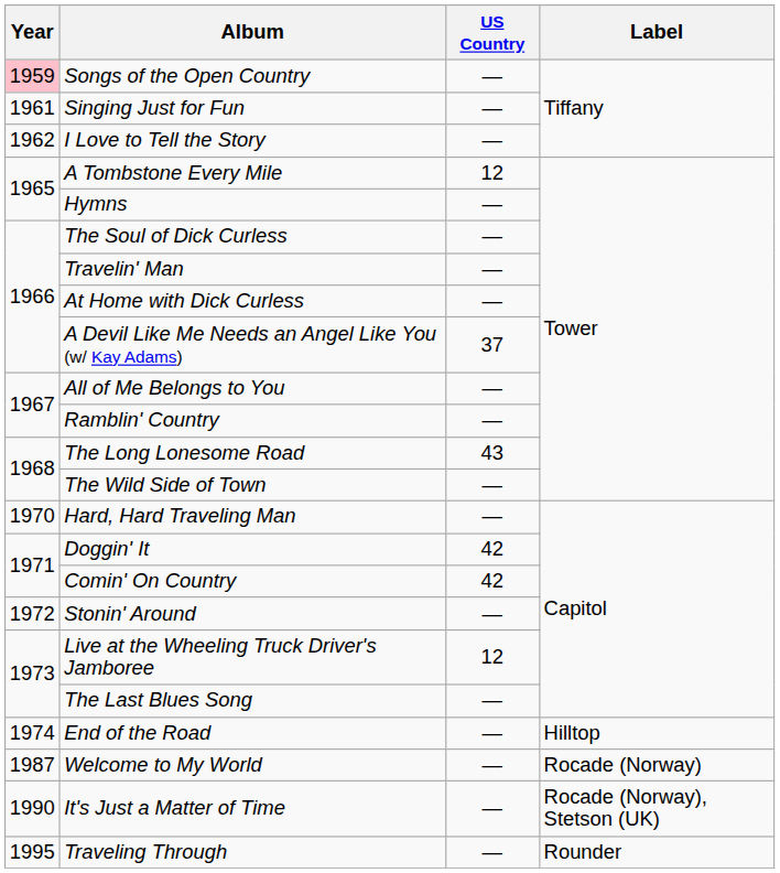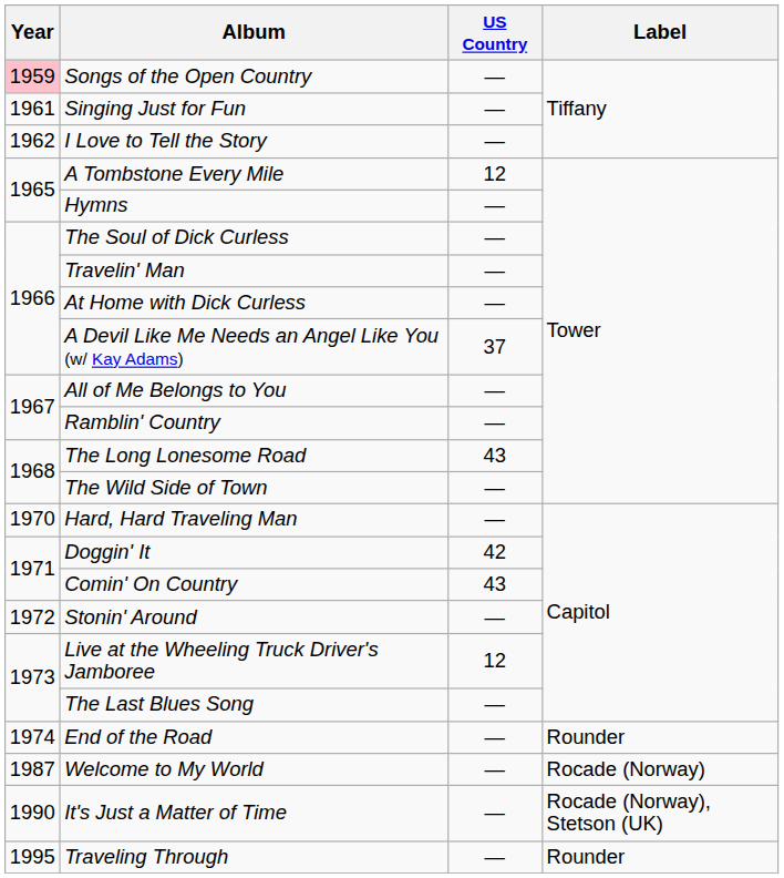Comin' On Country | US Country: 42 -> 43
End of the Road | Label: Hilltop -> Rounder
